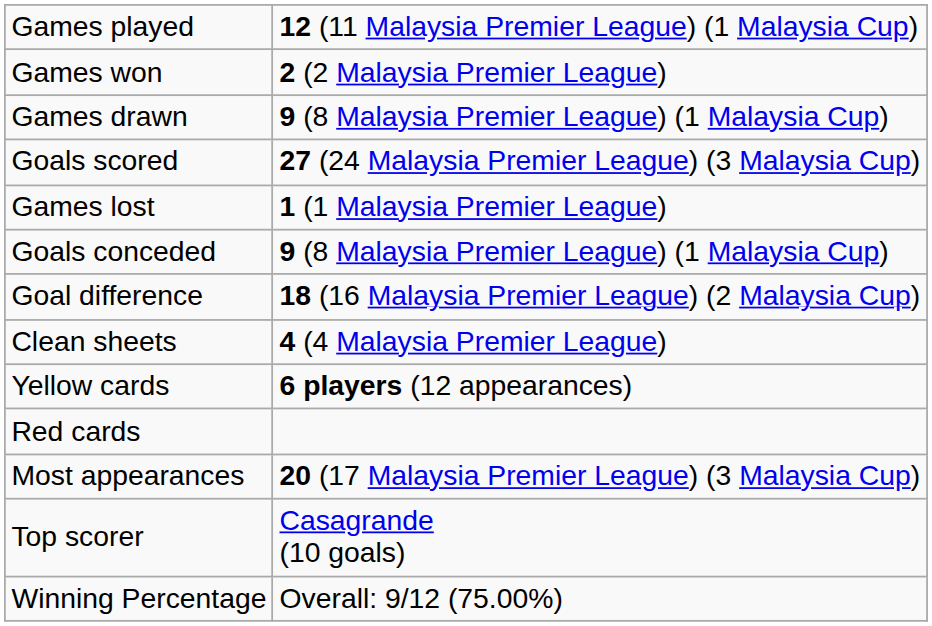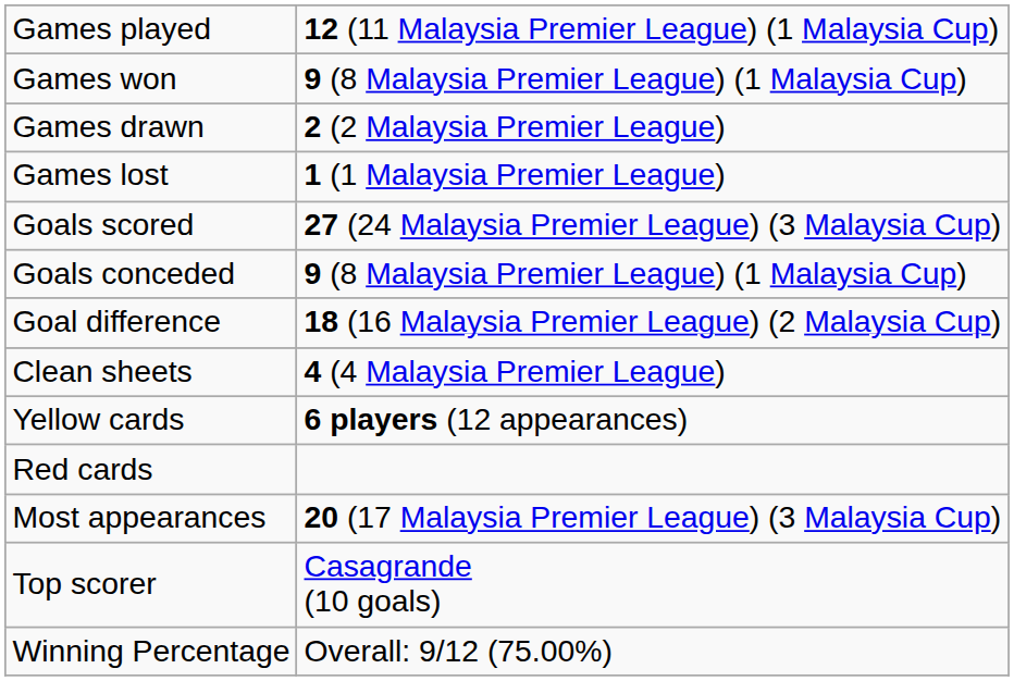Games won | column 2: 2 (2 Malaysia Premier League) -> 9 (8 Malaysia Premier League) (1 Malaysia Cup)
Games drawn | column 2: 9 (8 Malaysia Premier League) (1 Malaysia Cup) -> 2 (2 Malaysia Premier League)
rows swapped: Games lost <-> Goals scored
